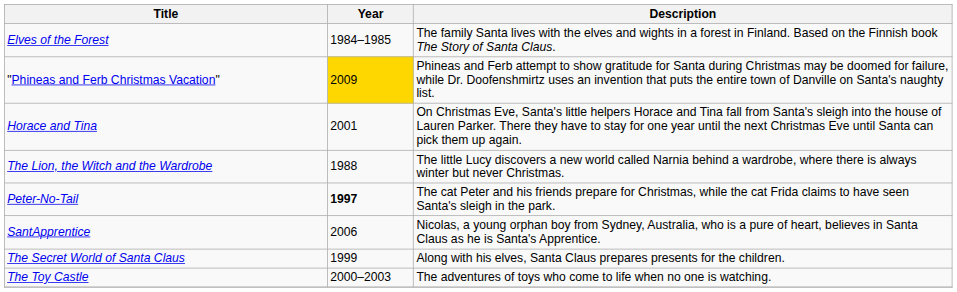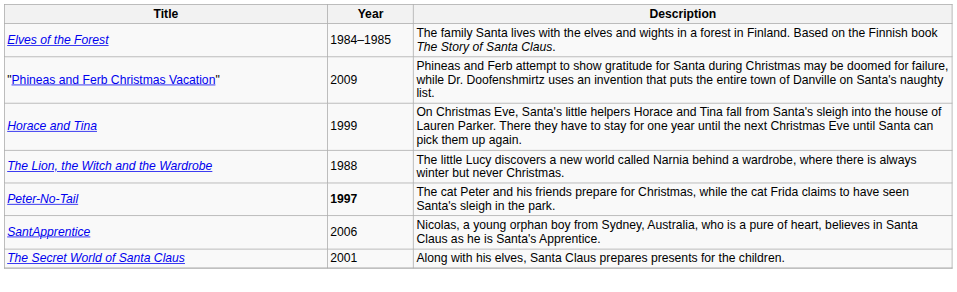"Phineas and Ferb Christmas Vacation" | Year: gold background -> no background
Horace and Tina | Year: 2001 -> 1999
The Secret World of Santa Claus | Year: 1999 -> 2001
- row: The Toy Castle | 2000–2003 | The adventures of toys who come to life when no one is watching.
